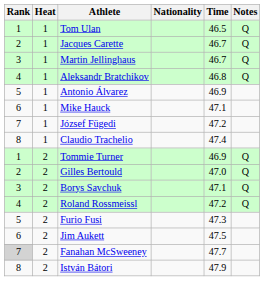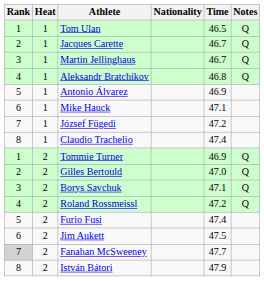Furio Fusi | Time: 47.3 -> 47.4
